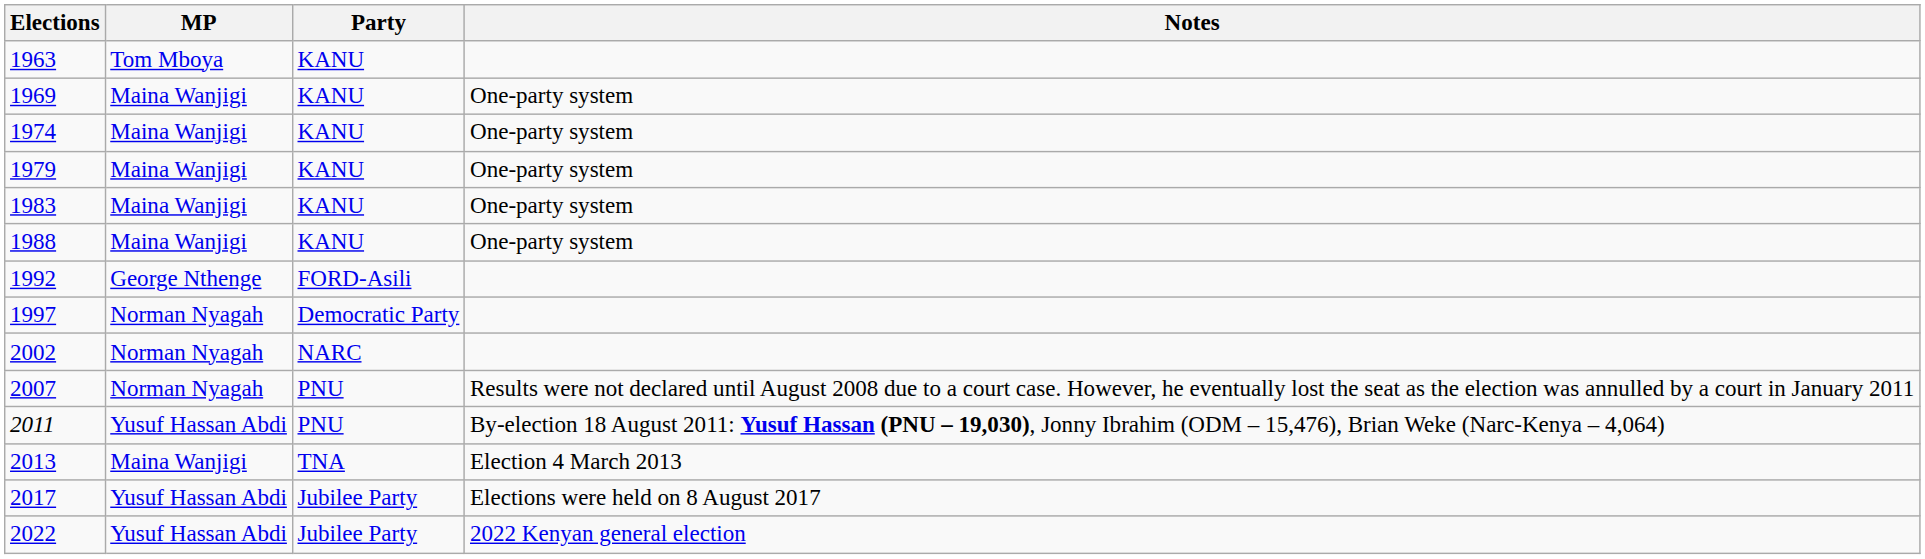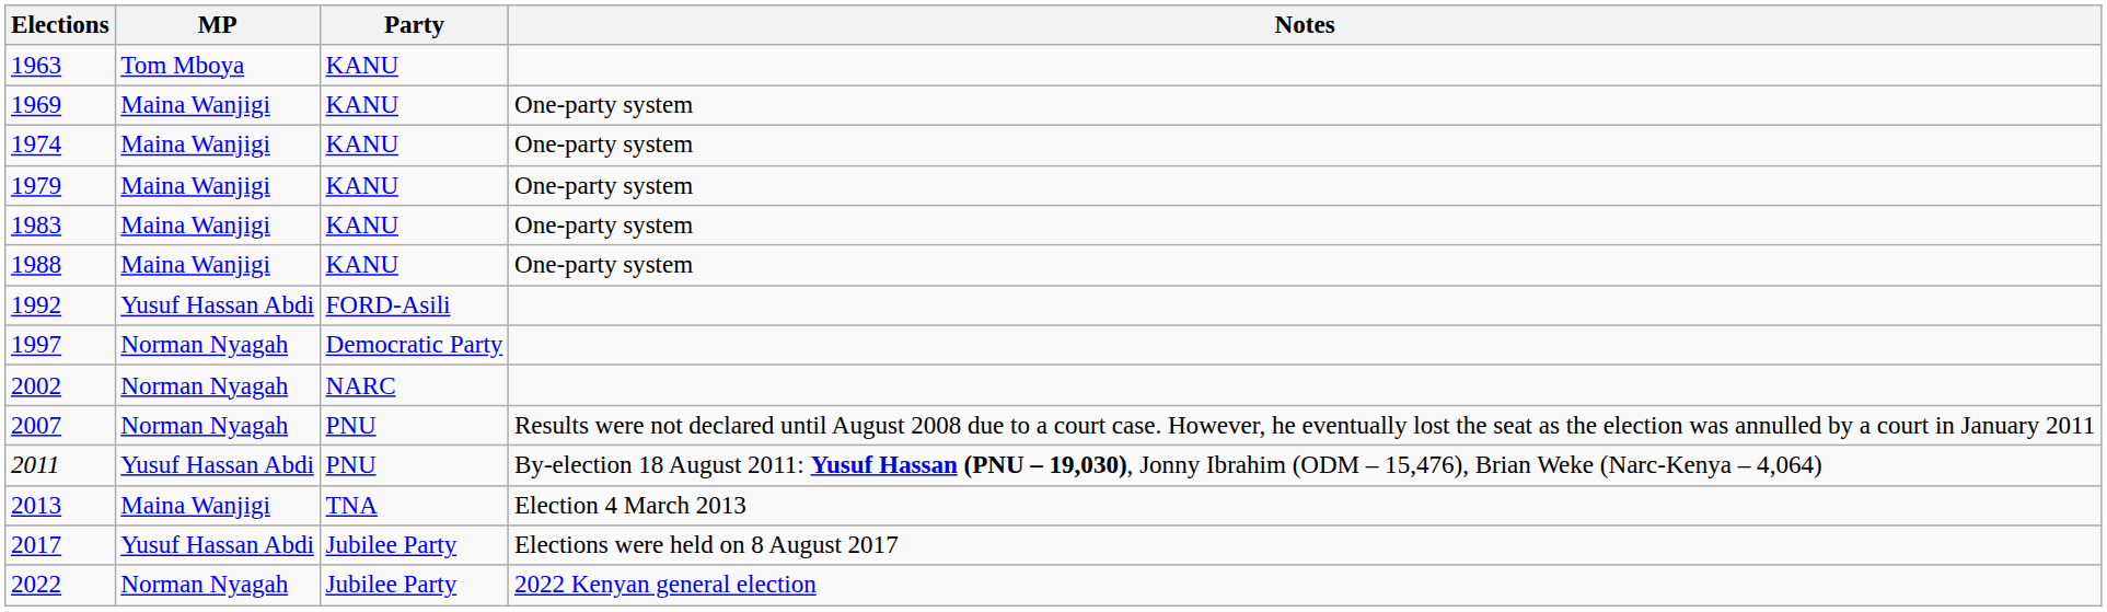1992 | MP: George Nthenge -> Yusuf Hassan Abdi
2022 | MP: Yusuf Hassan Abdi -> Norman Nyagah
